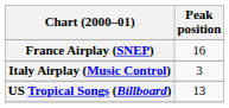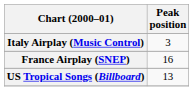rows swapped: France Airplay (SNEP) <-> Italy Airplay (Music Control)
